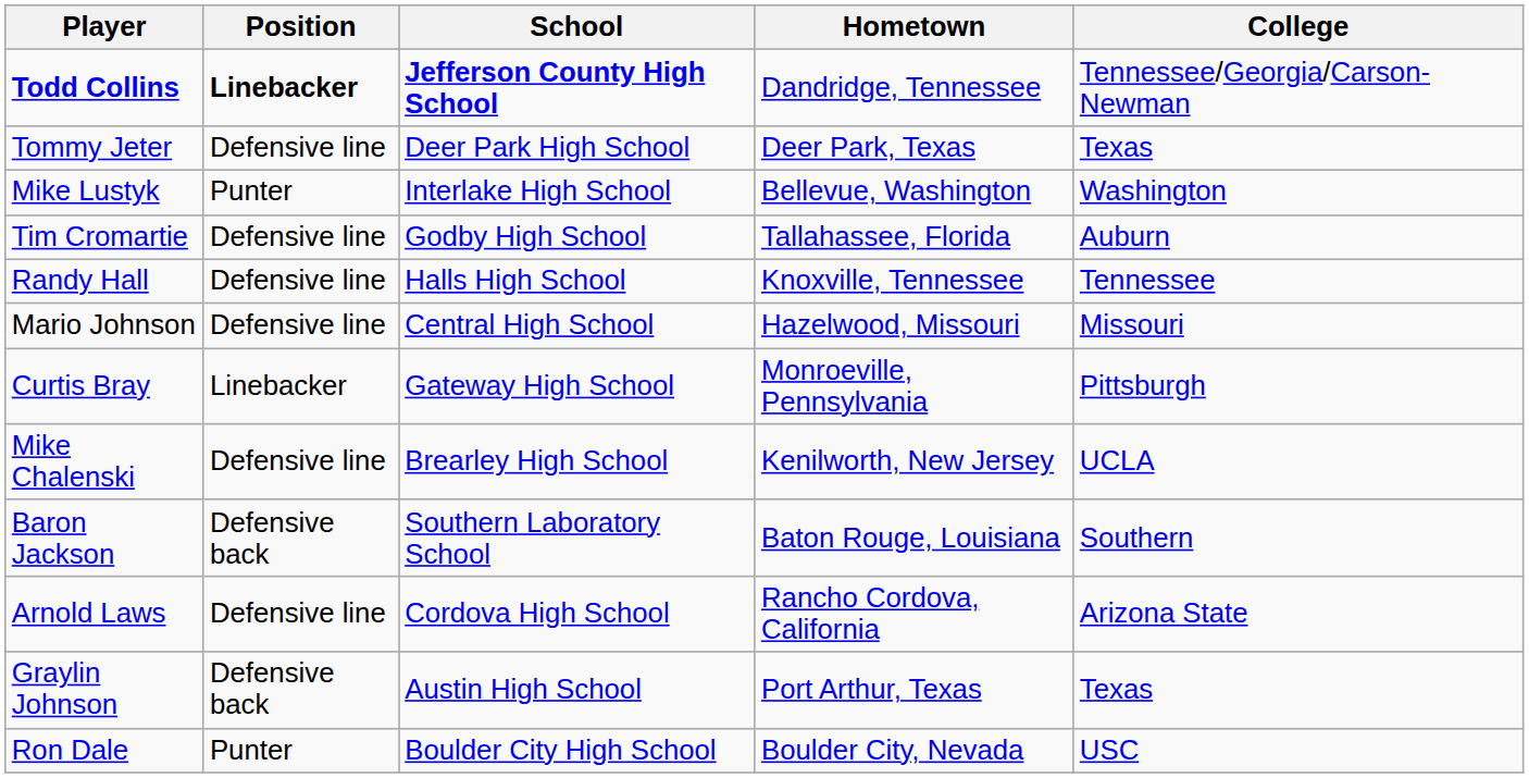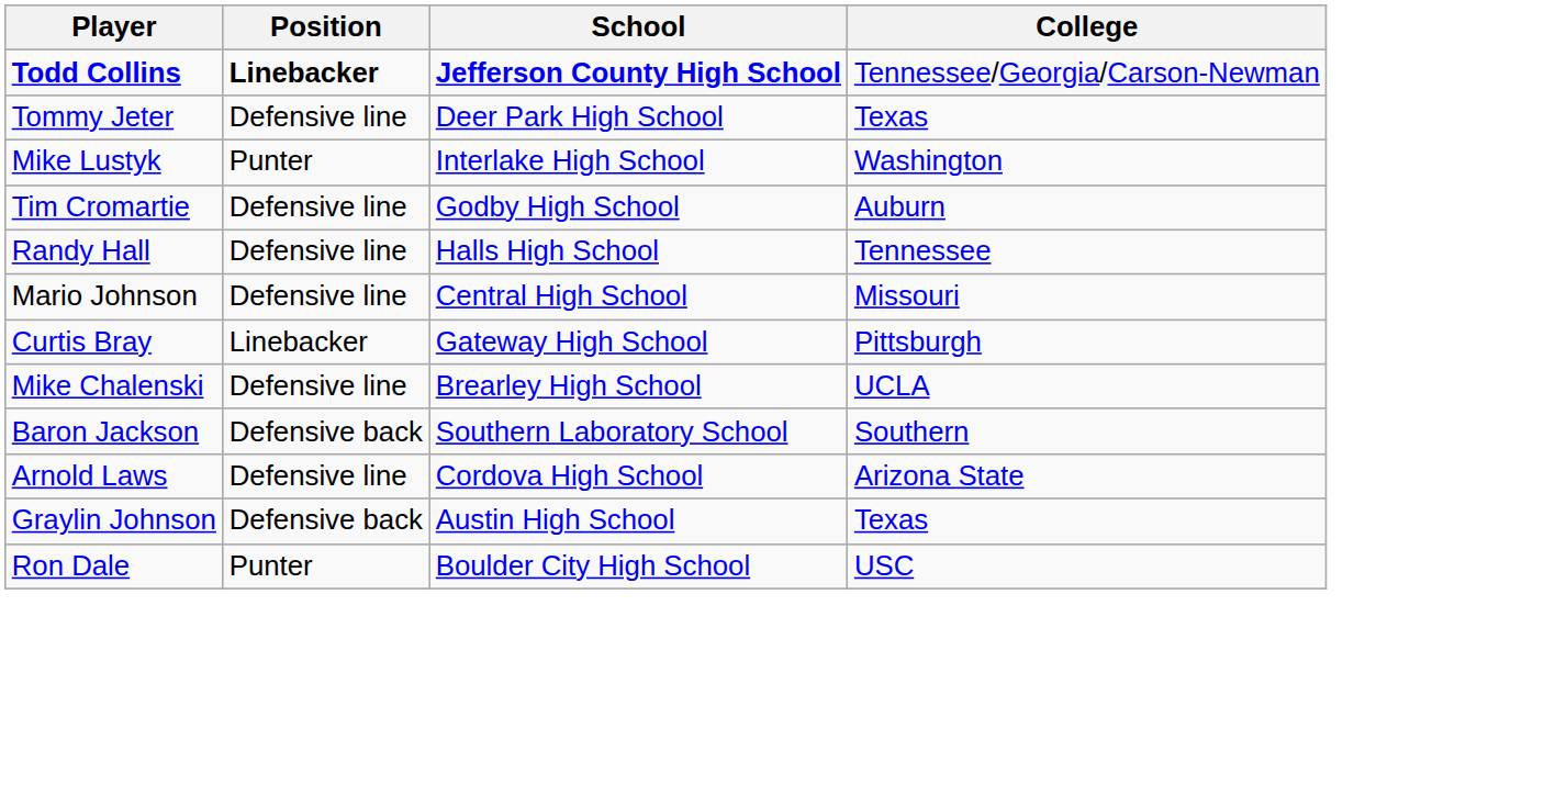- column: Hometown | Dandridge, Tennessee | Deer Park, Texas | Bellevue, Washington | Tallahassee, Florida | Knoxville, Tennessee | Hazelwood, Missouri | Monroeville, Pennsylvania | Kenilworth, New Jersey | Baton Rouge, Louisiana | Rancho Cordova, California | Port Arthur, Texas | Boulder City, Nevada
